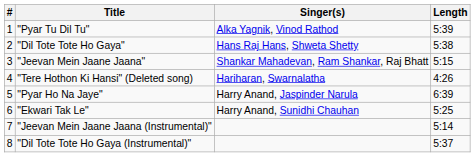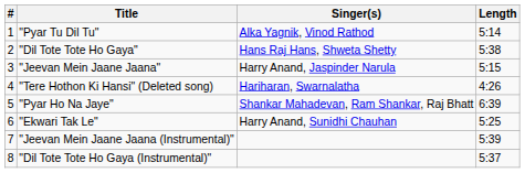"Pyar Tu Dil Tu" | Length: 5:39 -> 5:14
"Jeevan Mein Jaane Jaana" | Singer(s): Shankar Mahadevan, Ram Shankar, Raj Bhatt -> Harry Anand, Jaspinder Narula
"Pyar Ho Na Jaye" | Singer(s): Harry Anand, Jaspinder Narula -> Shankar Mahadevan, Ram Shankar, Raj Bhatt
"Jeevan Mein Jaane Jaana (Instrumental)" | Length: 5:14 -> 5:39
